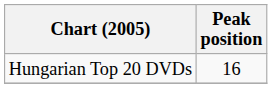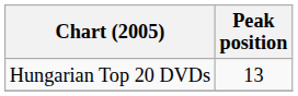Hungarian Top 20 DVDs | Peak position: 16 -> 13
